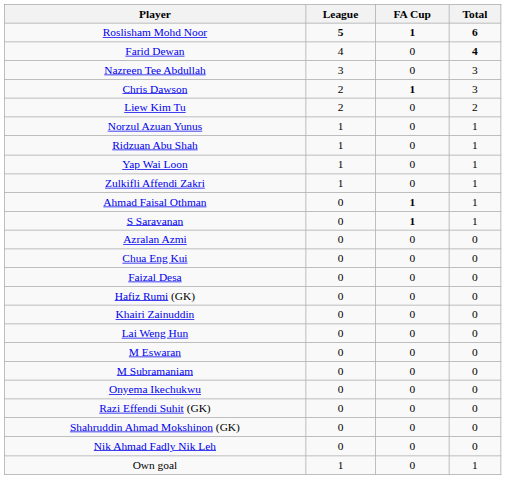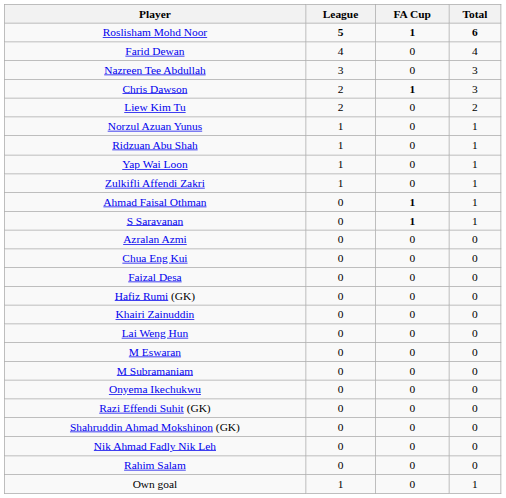Farid Dewan | Total: bold -> normal
+ row: Rahim Salam | 0 | 0 | 0
